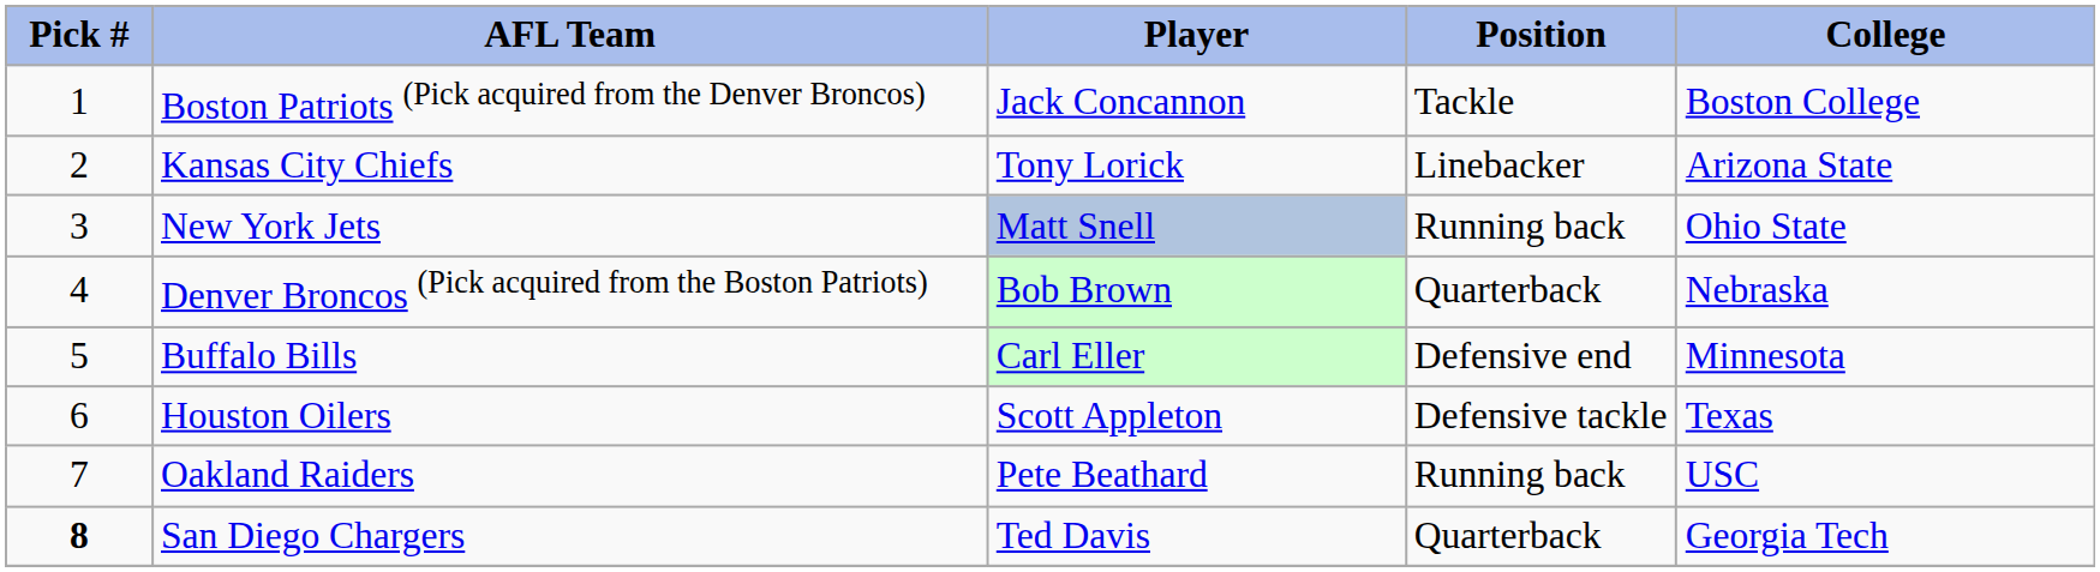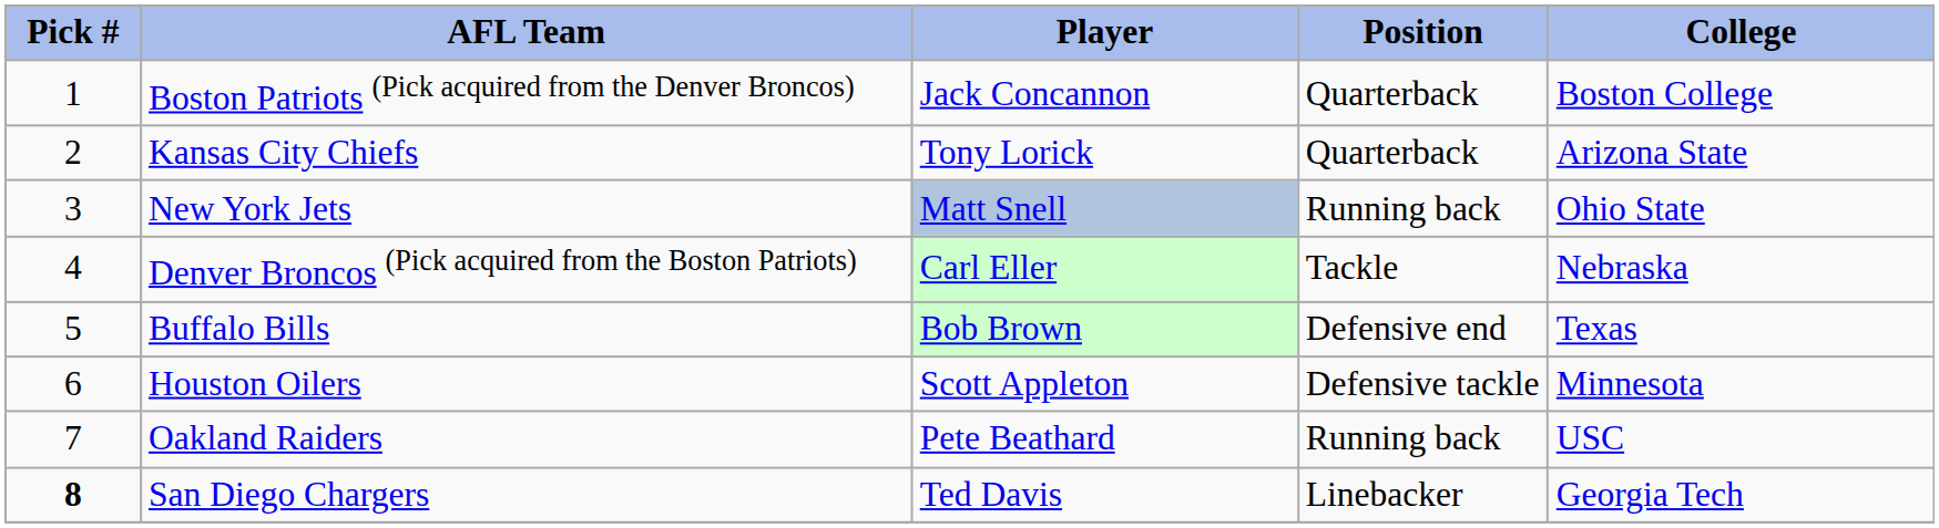Boston Patriots (Pick acquired from the Denver Broncos) | Position: Tackle -> Quarterback
Kansas City Chiefs | Position: Linebacker -> Quarterback
Denver Broncos (Pick acquired from the Boston Patriots) | Player: Bob Brown -> Carl Eller
Denver Broncos (Pick acquired from the Boston Patriots) | Position: Quarterback -> Tackle
Buffalo Bills | Player: Carl Eller -> Bob Brown
Buffalo Bills | College: Minnesota -> Texas
Houston Oilers | College: Texas -> Minnesota
San Diego Chargers | Position: Quarterback -> Linebacker
